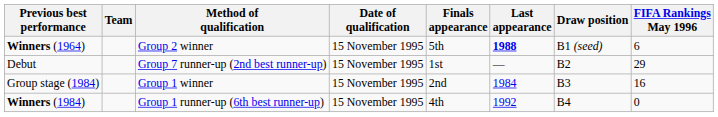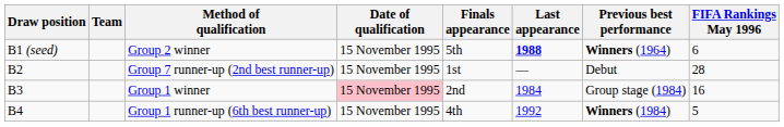columns swapped: Draw position <-> Previous best performance
Group 7 runner-up (2nd best runner-up) | FIFA Rankings May 1996: 29 -> 28
Group 1 winner | Date of qualification: no background -> pink background
Group 1 runner-up (6th best runner-up) | FIFA Rankings May 1996: 0 -> 5
